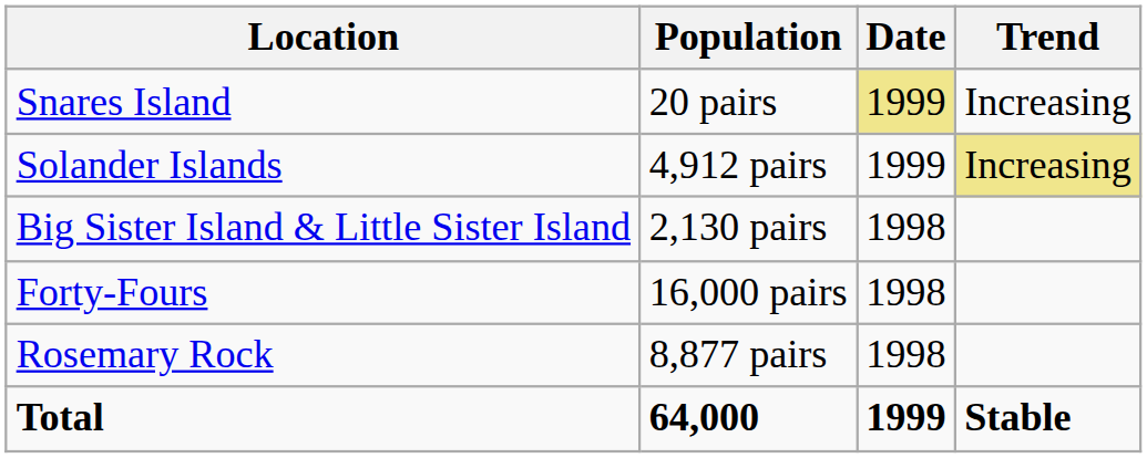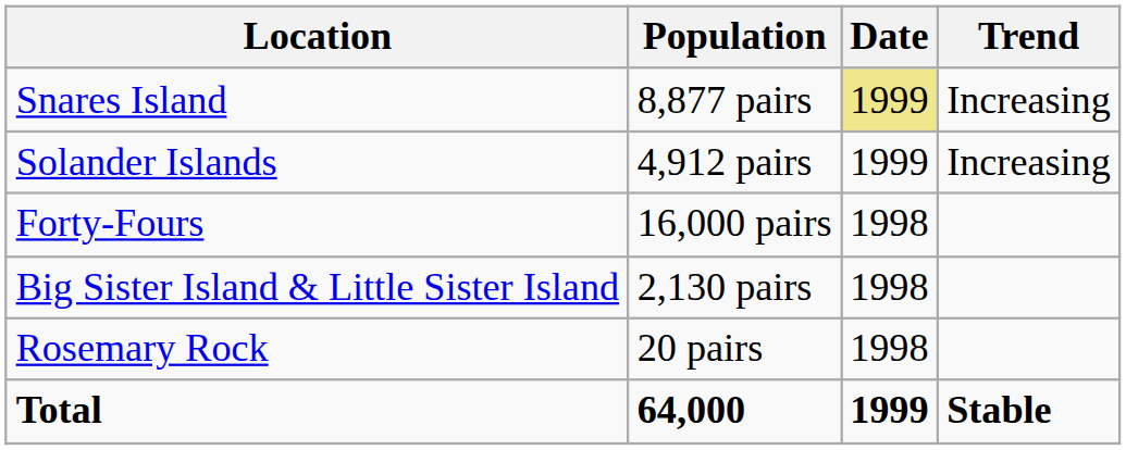Snares Island | Population: 20 pairs -> 8,877 pairs
Solander Islands | Trend: khaki background -> no background
rows swapped: Forty-Fours <-> Big Sister Island & Little Sister Island
Rosemary Rock | Population: 8,877 pairs -> 20 pairs
